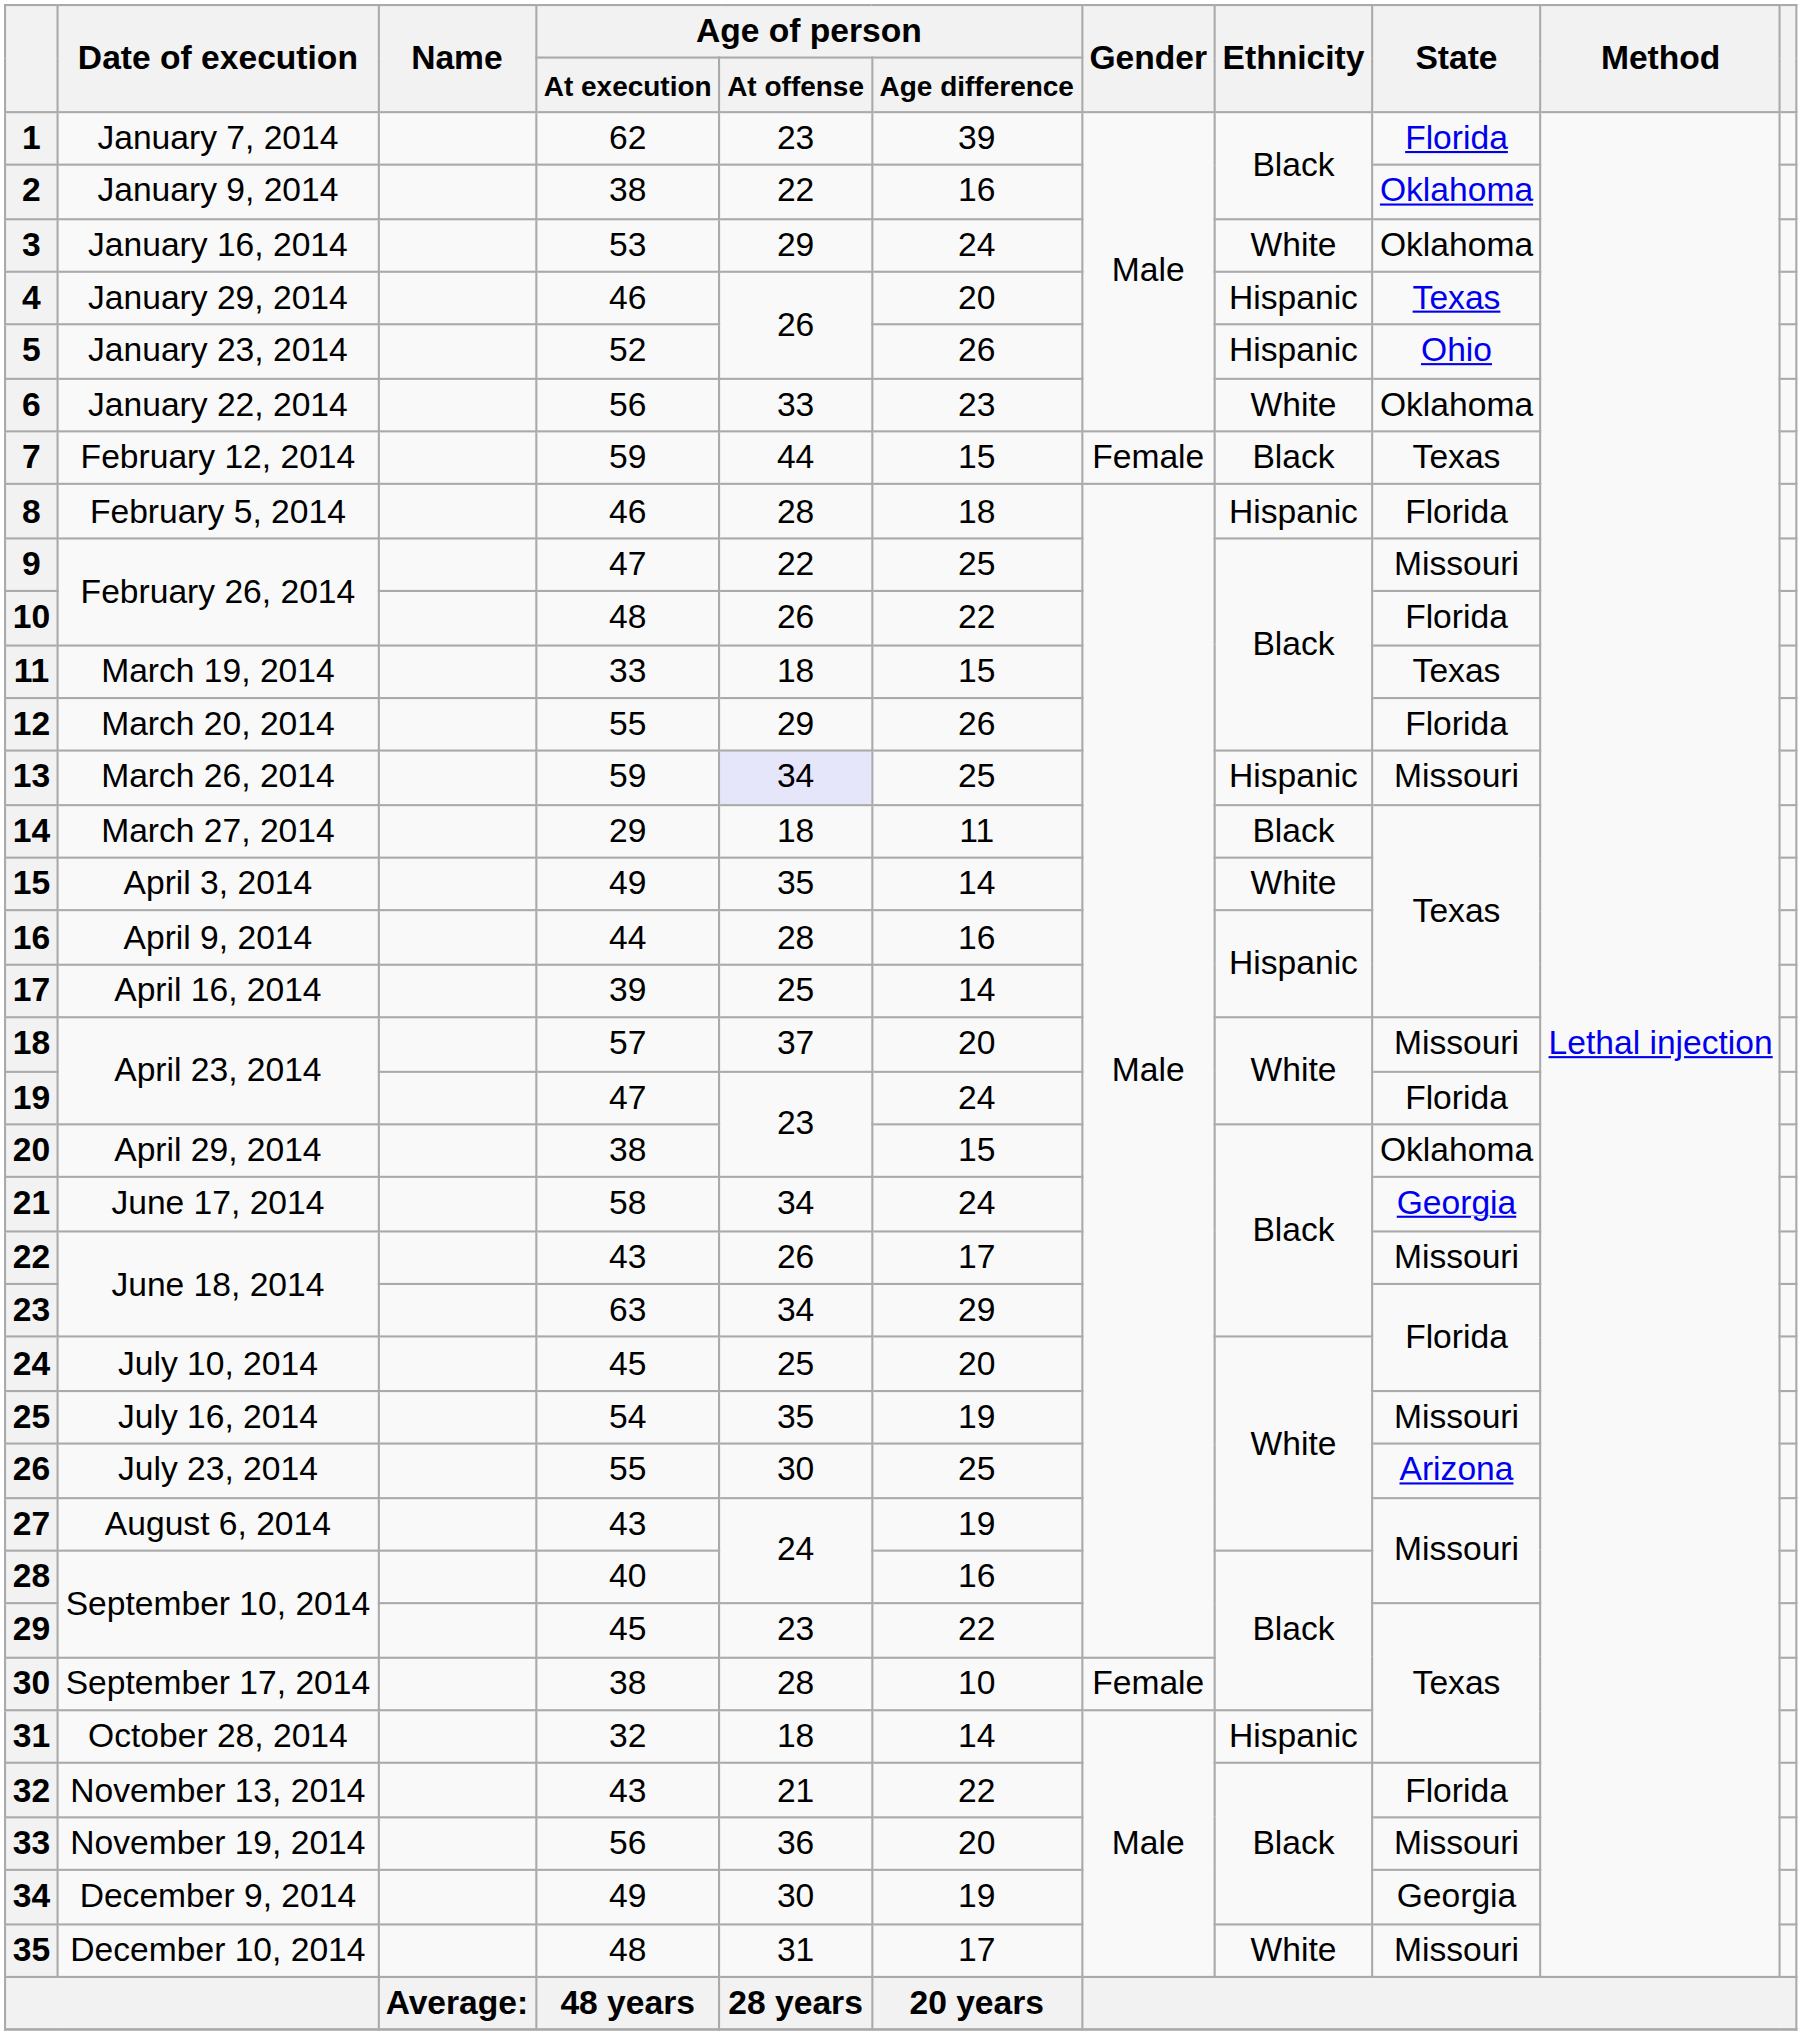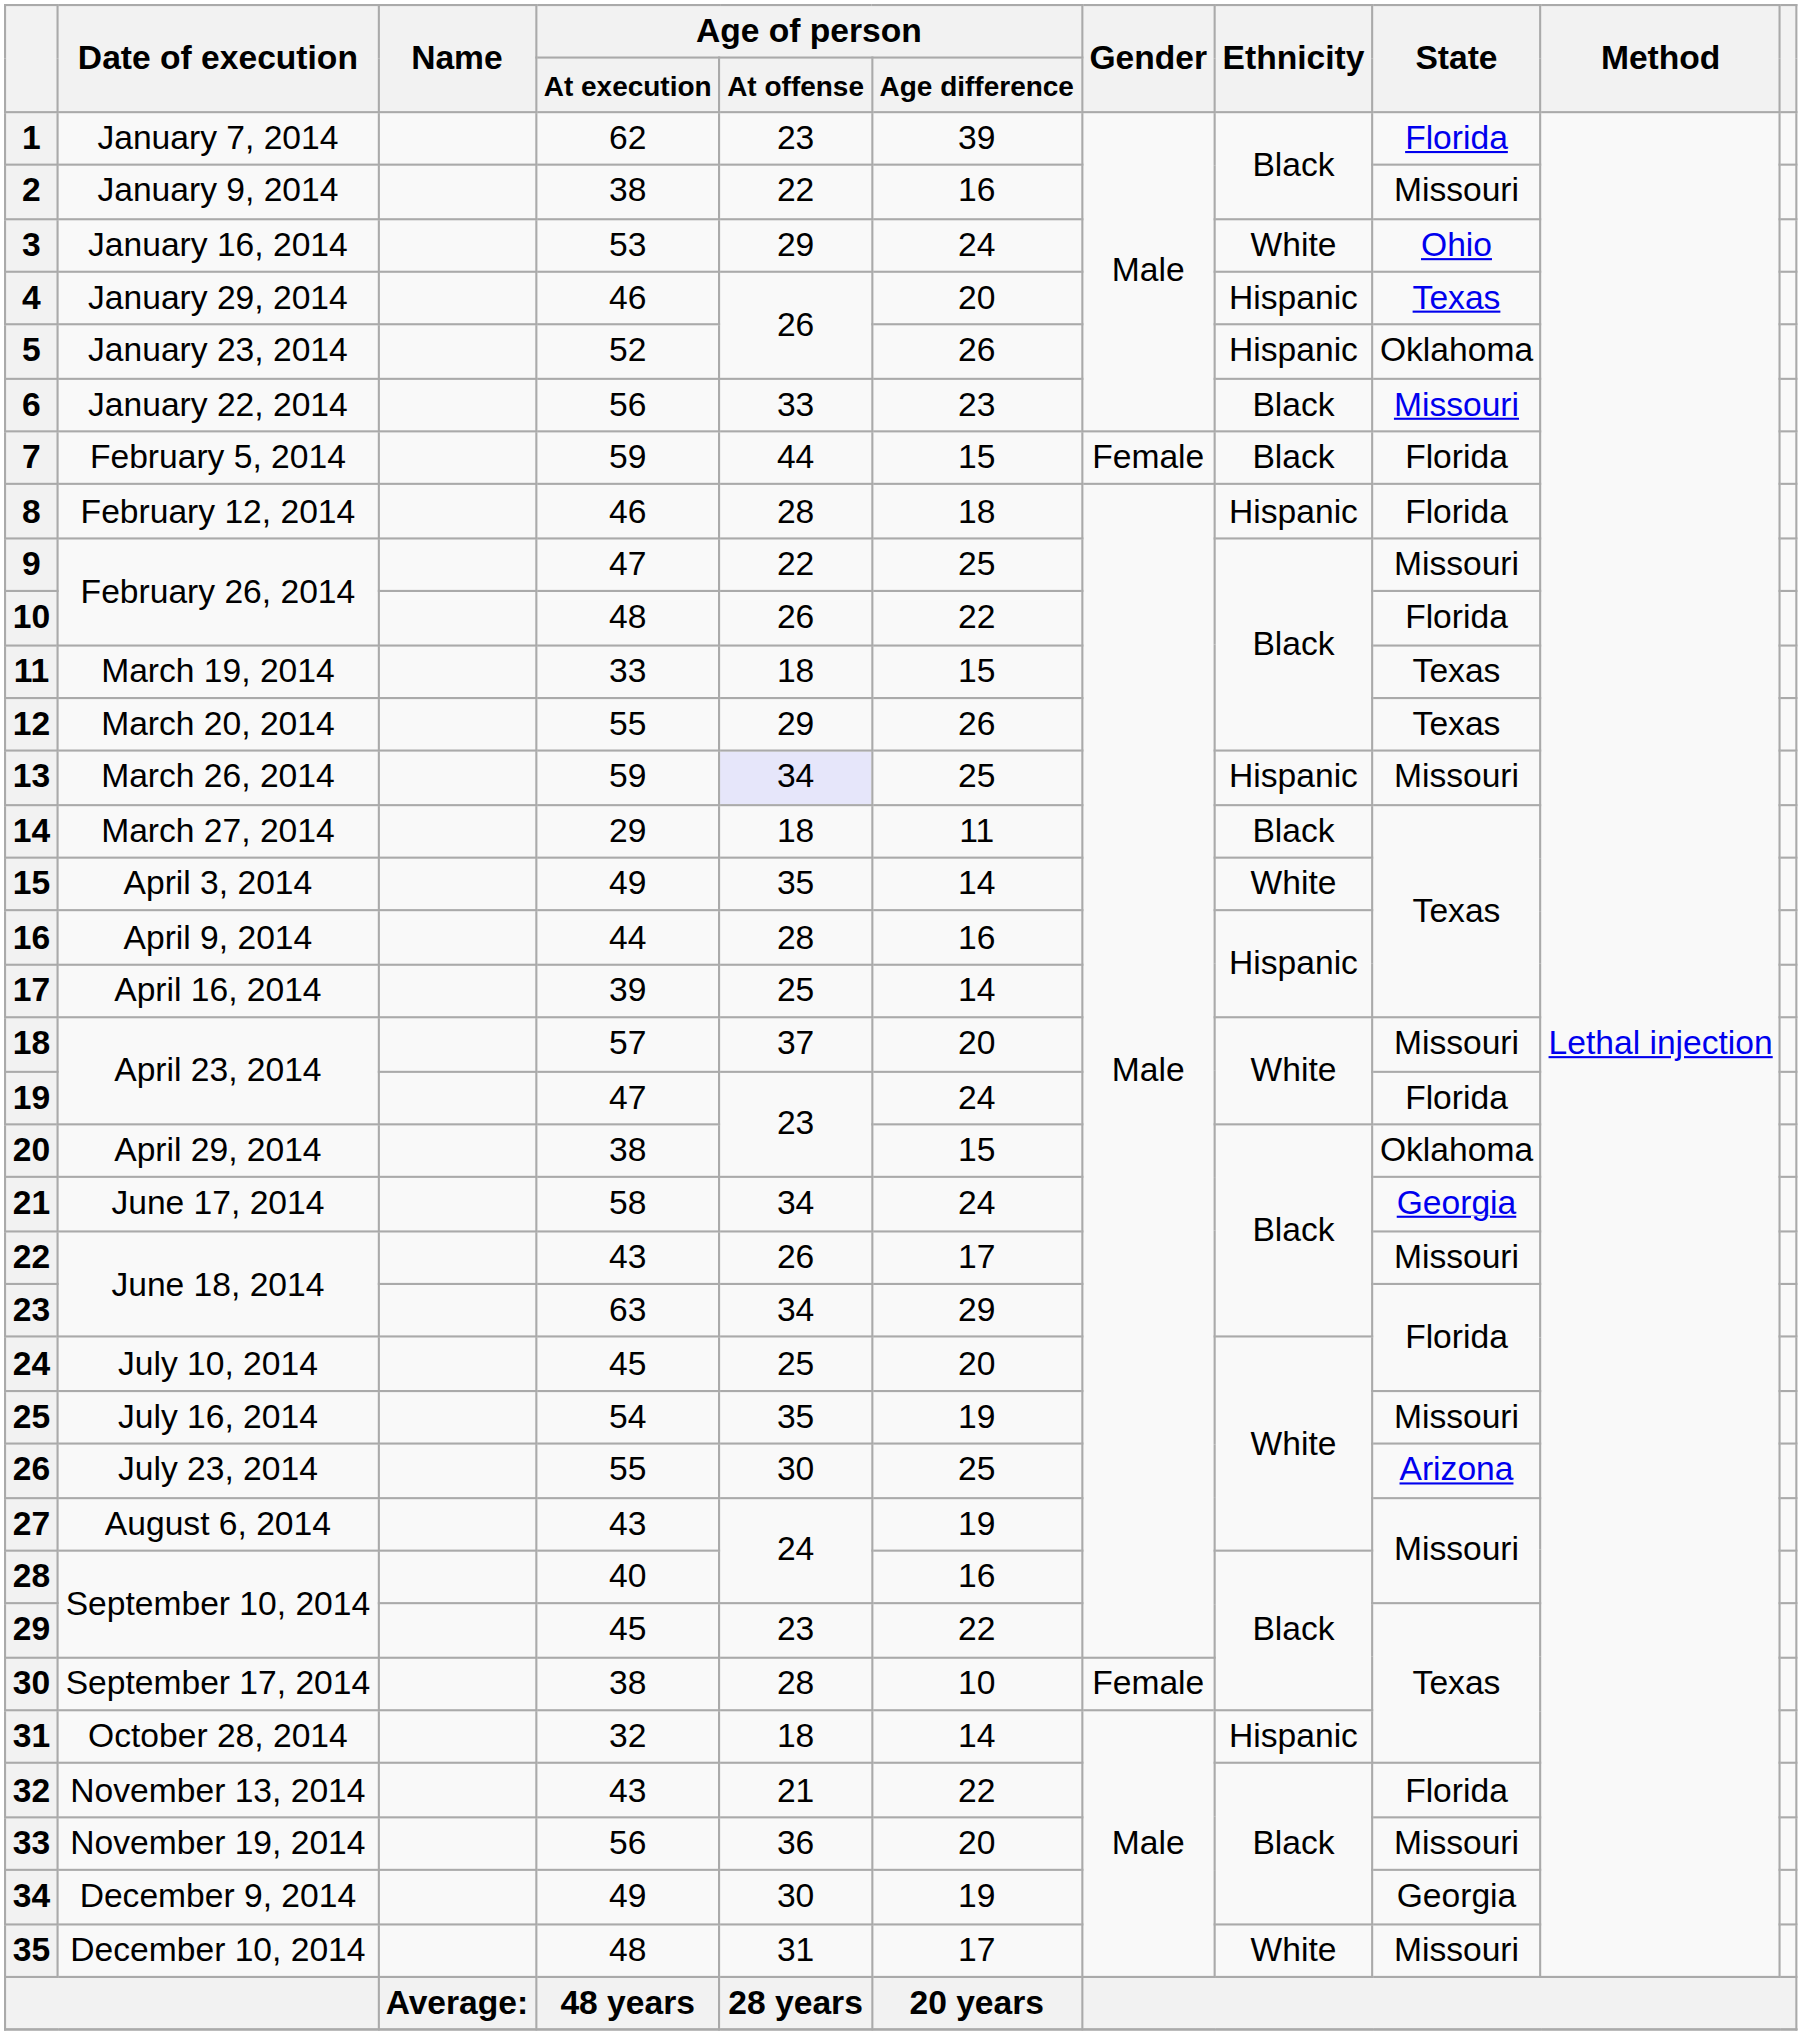2 | State: Oklahoma -> Missouri
3 | State: Oklahoma -> Ohio
5 | State: Ohio -> Oklahoma
6 | Ethnicity: White -> Black
6 | State: Oklahoma -> Missouri
7 | Date of execution: February 12, 2014 -> February 5, 2014
7 | State: Texas -> Florida
8 | Date of execution: February 5, 2014 -> February 12, 2014
12 | State: Florida -> Texas
